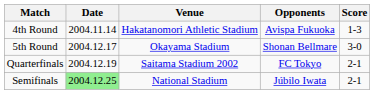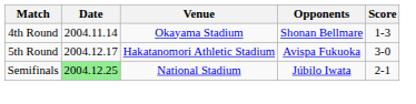4th Round | Venue: Hakatanomori Athletic Stadium -> Okayama Stadium
4th Round | Opponents: Avispa Fukuoka -> Shonan Bellmare
5th Round | Venue: Okayama Stadium -> Hakatanomori Athletic Stadium
5th Round | Opponents: Shonan Bellmare -> Avispa Fukuoka
- row: Quarterfinals | 2004.12.19 | Saitama Stadium 2002 | FC Tokyo | 2-1
